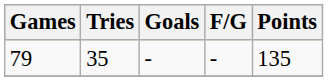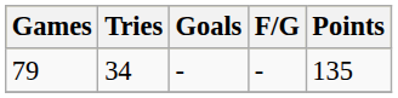79 | Tries: 35 -> 34
